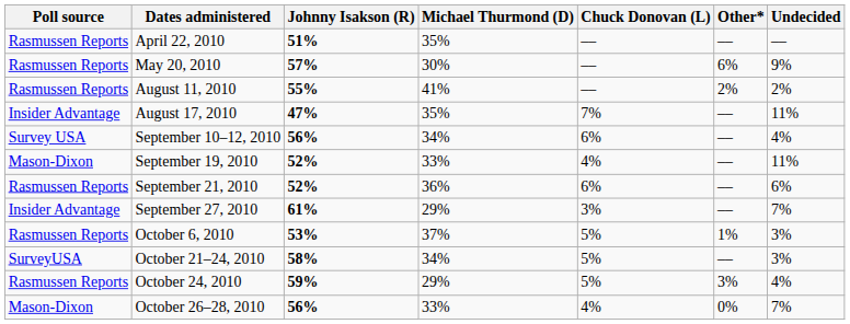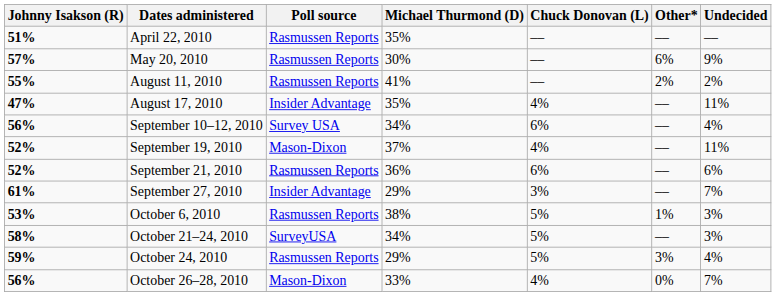columns swapped: Poll source <-> Johnny Isakson (R)
August 17, 2010 | Chuck Donovan (L): 7% -> 4%
September 19, 2010 | Michael Thurmond (D): 33% -> 37%
October 6, 2010 | Michael Thurmond (D): 37% -> 38%
